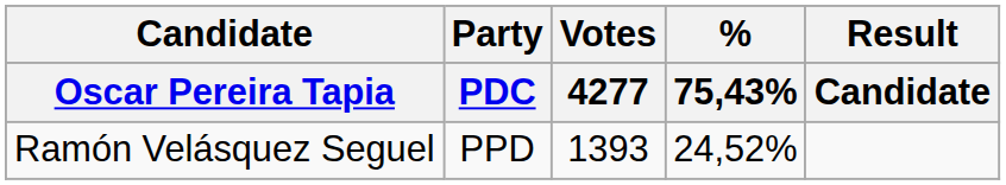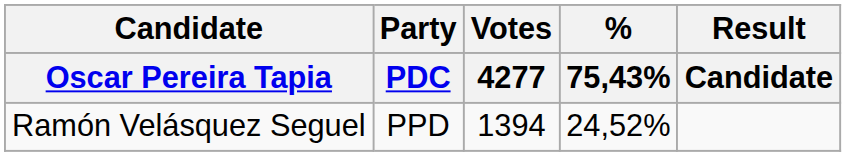Ramón Velásquez Seguel | Votes / 4277: 1393 -> 1394
